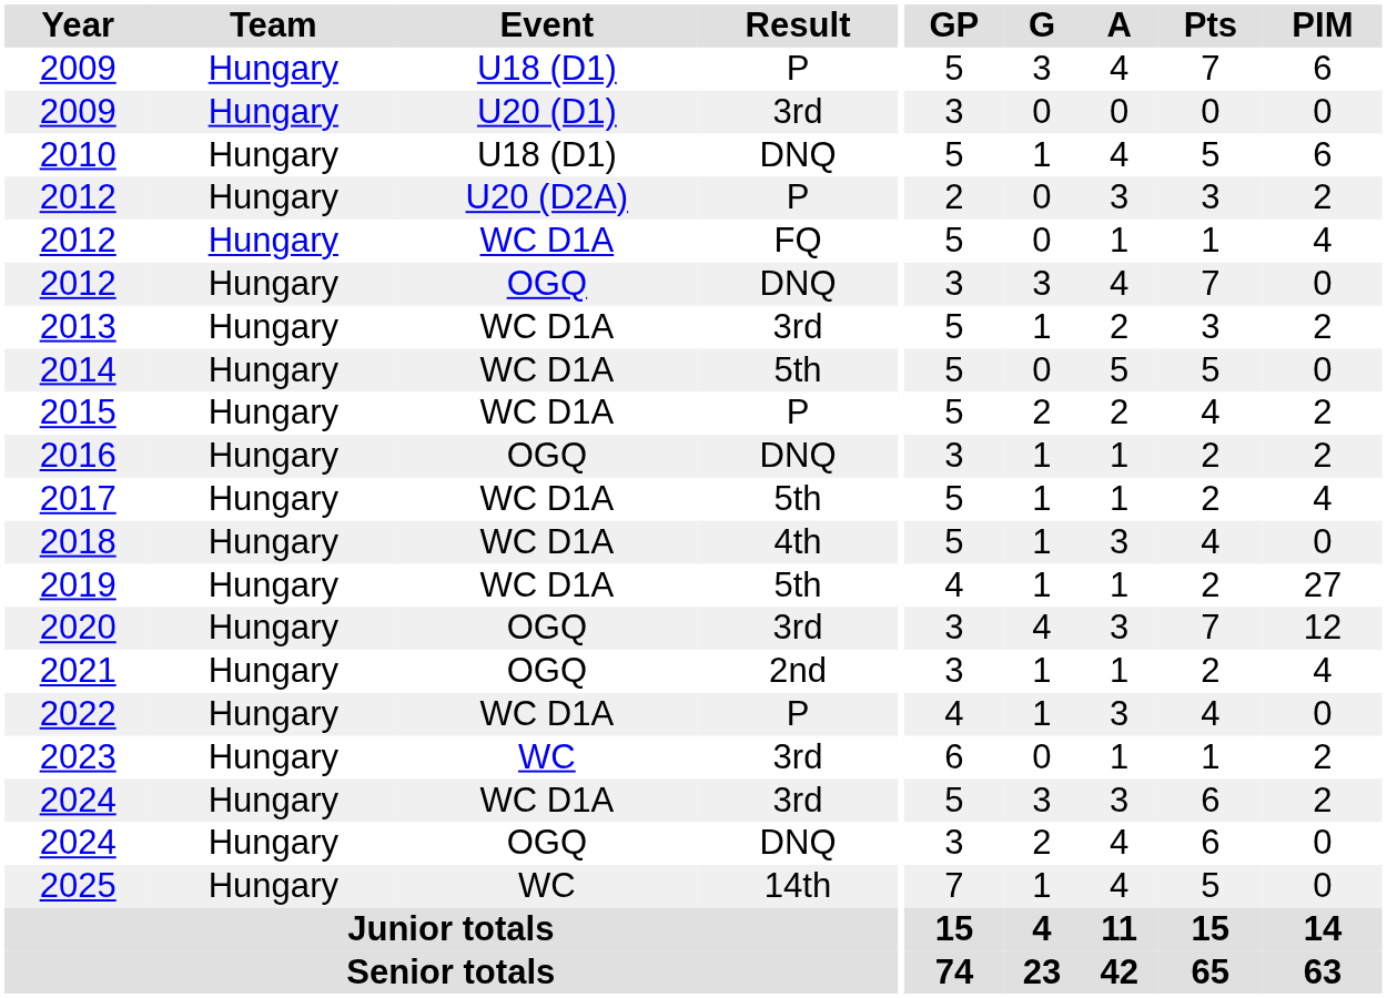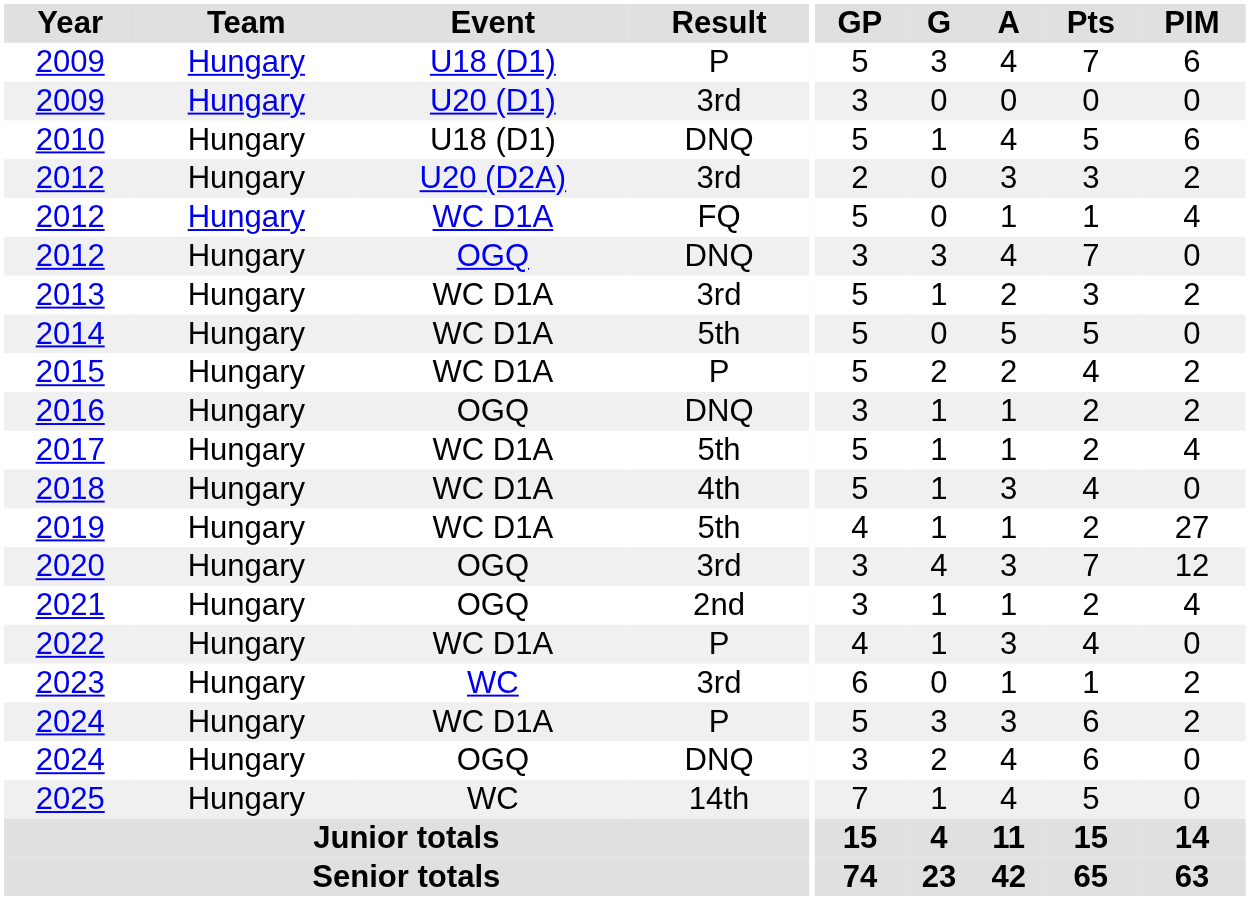2012 / U20 (D2A) | Result: P -> 3rd
2024 / WC D1A | Result: 3rd -> P
